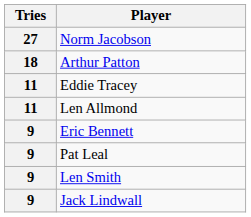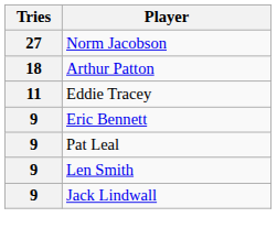- row: 11 | Len Allmond
